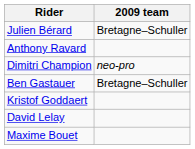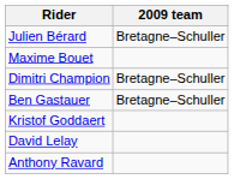rows swapped: Maxime Bouet <-> Anthony Ravard
Dimitri Champion | 2009 team: neo-pro -> Bretagne–Schuller
